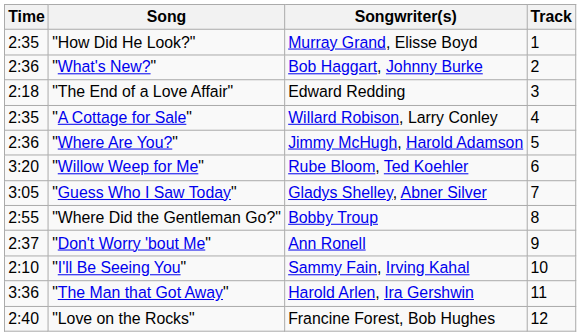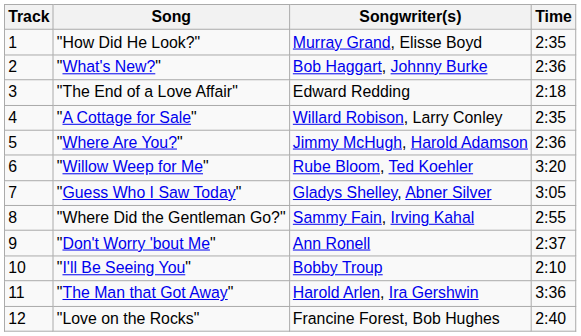columns swapped: Track <-> Time
"Where Did the Gentleman Go?" | Songwriter(s): Bobby Troup -> Sammy Fain, Irving Kahal
"I'll Be Seeing You" | Songwriter(s): Sammy Fain, Irving Kahal -> Bobby Troup
